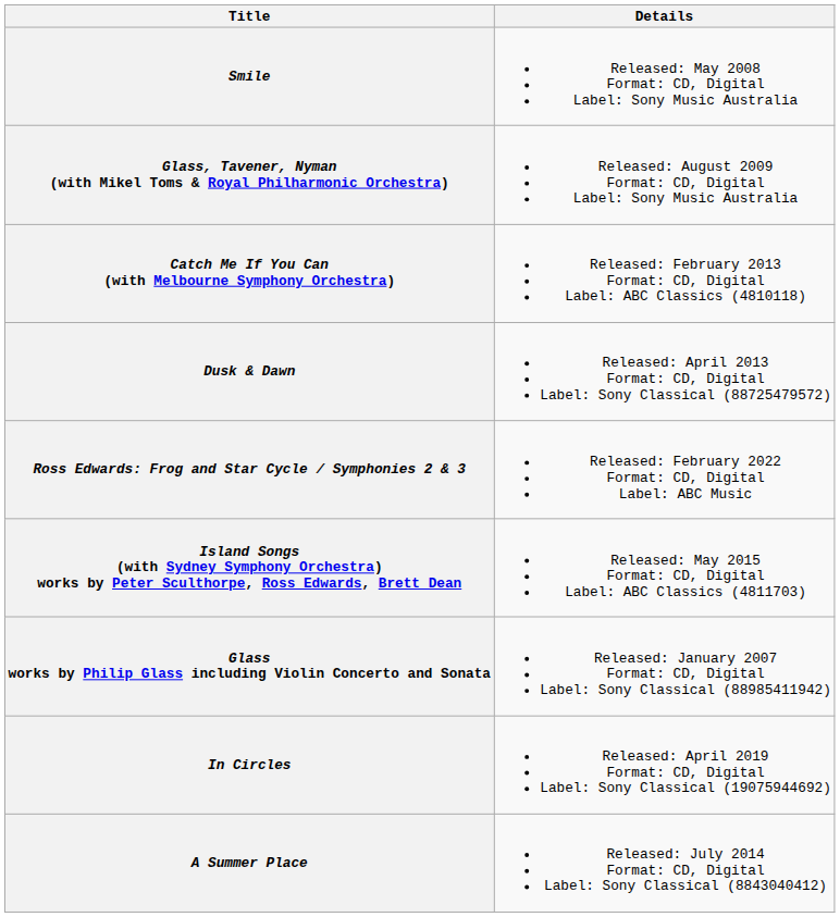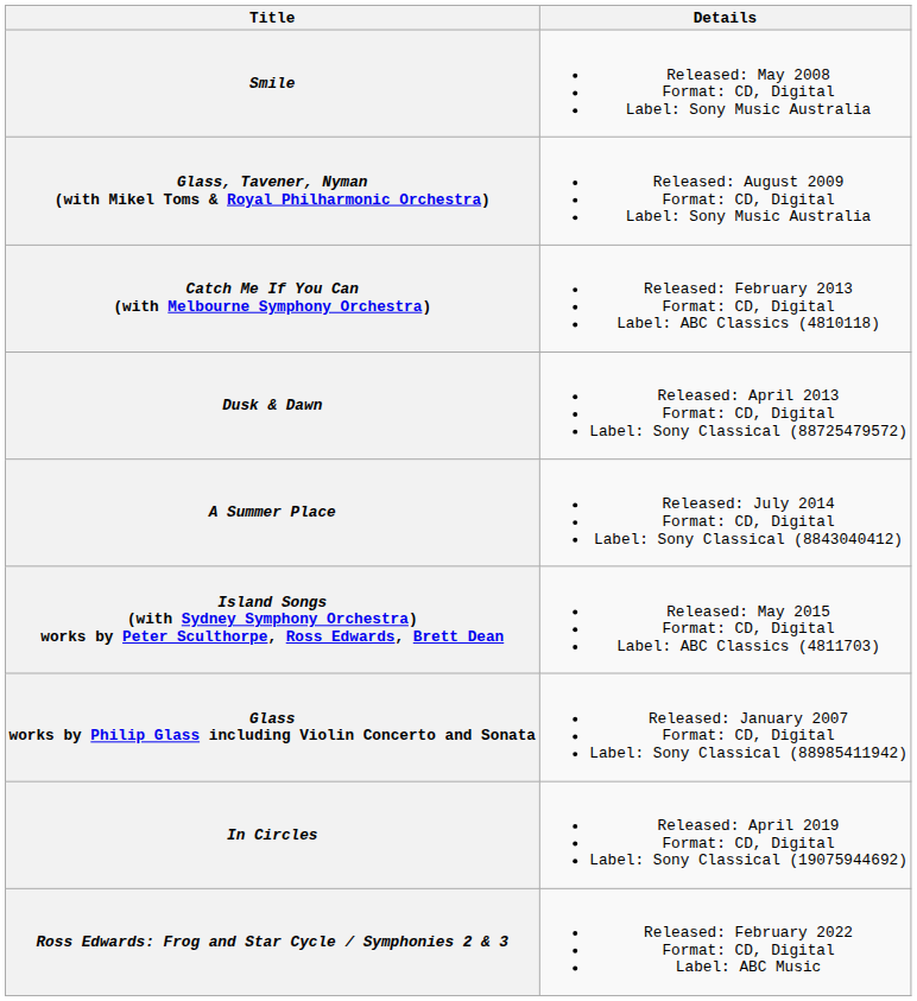rows swapped: A Summer Place <-> Ross Edwards: Frog and Star Cycle / Symphonies 2 & 3
